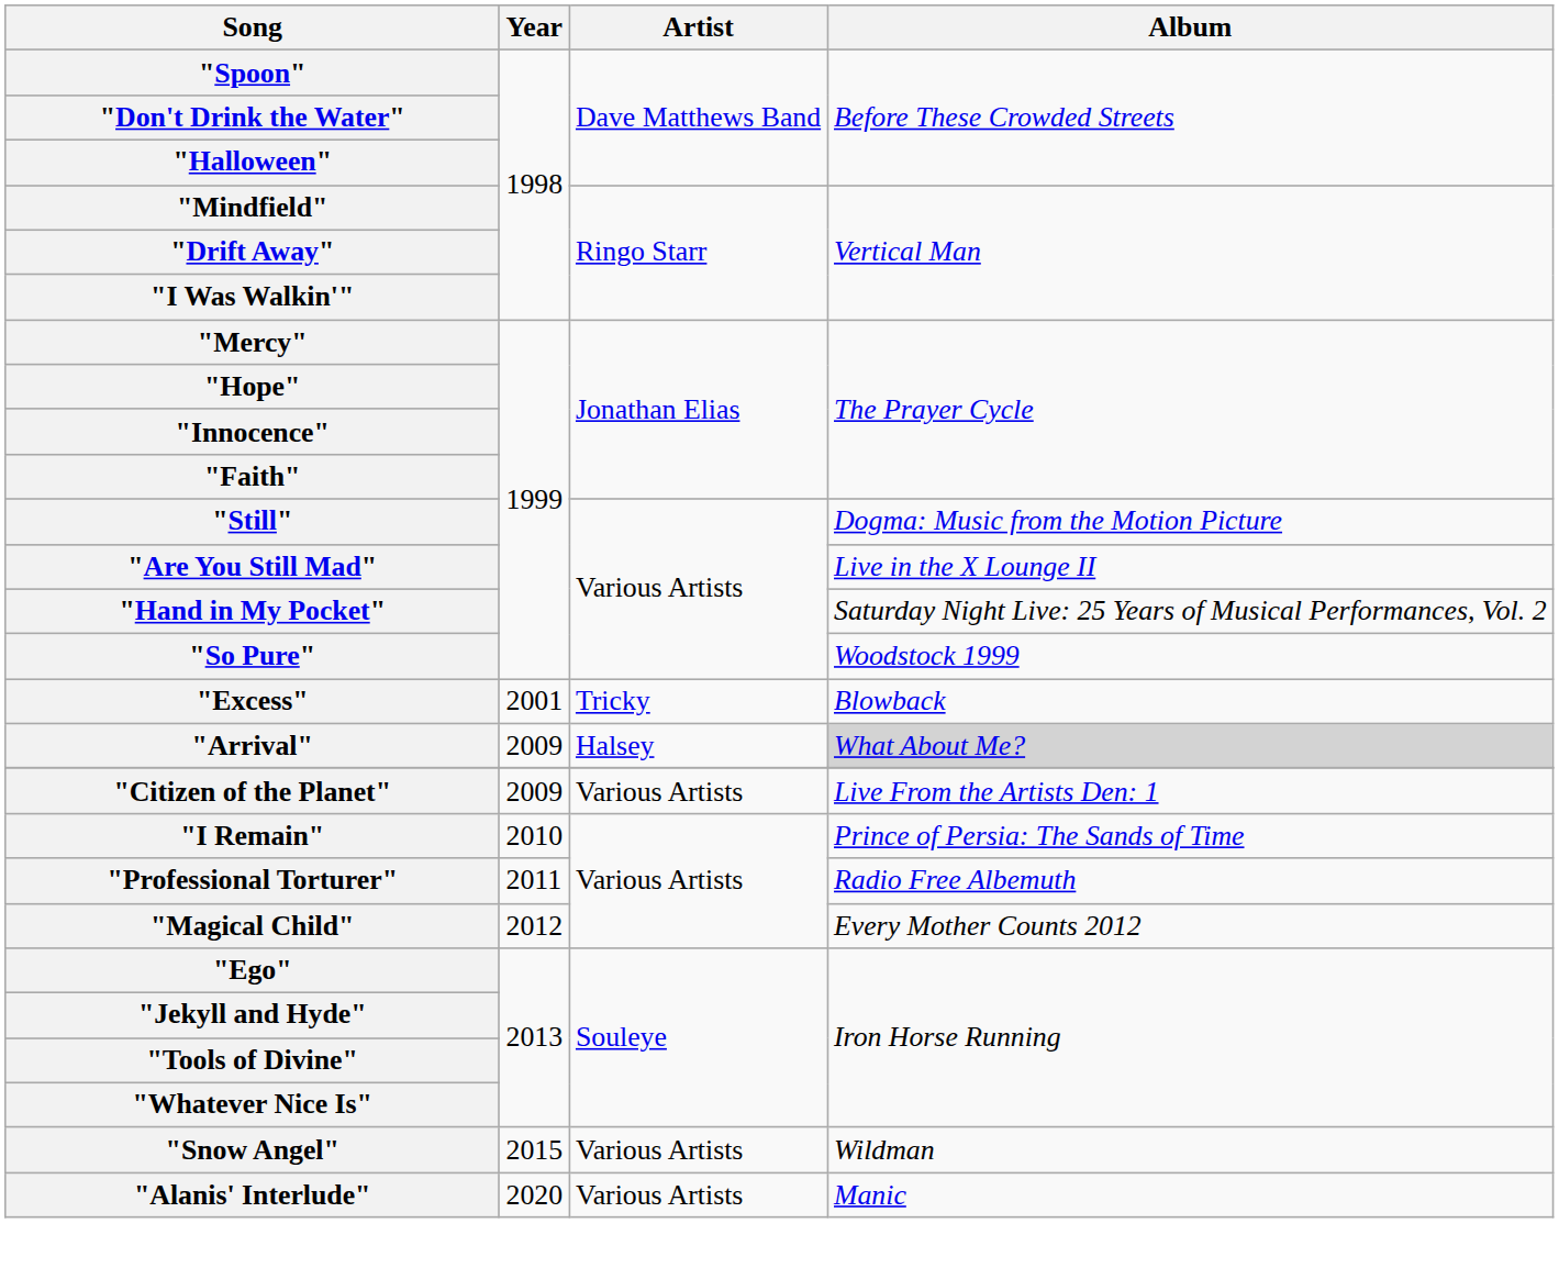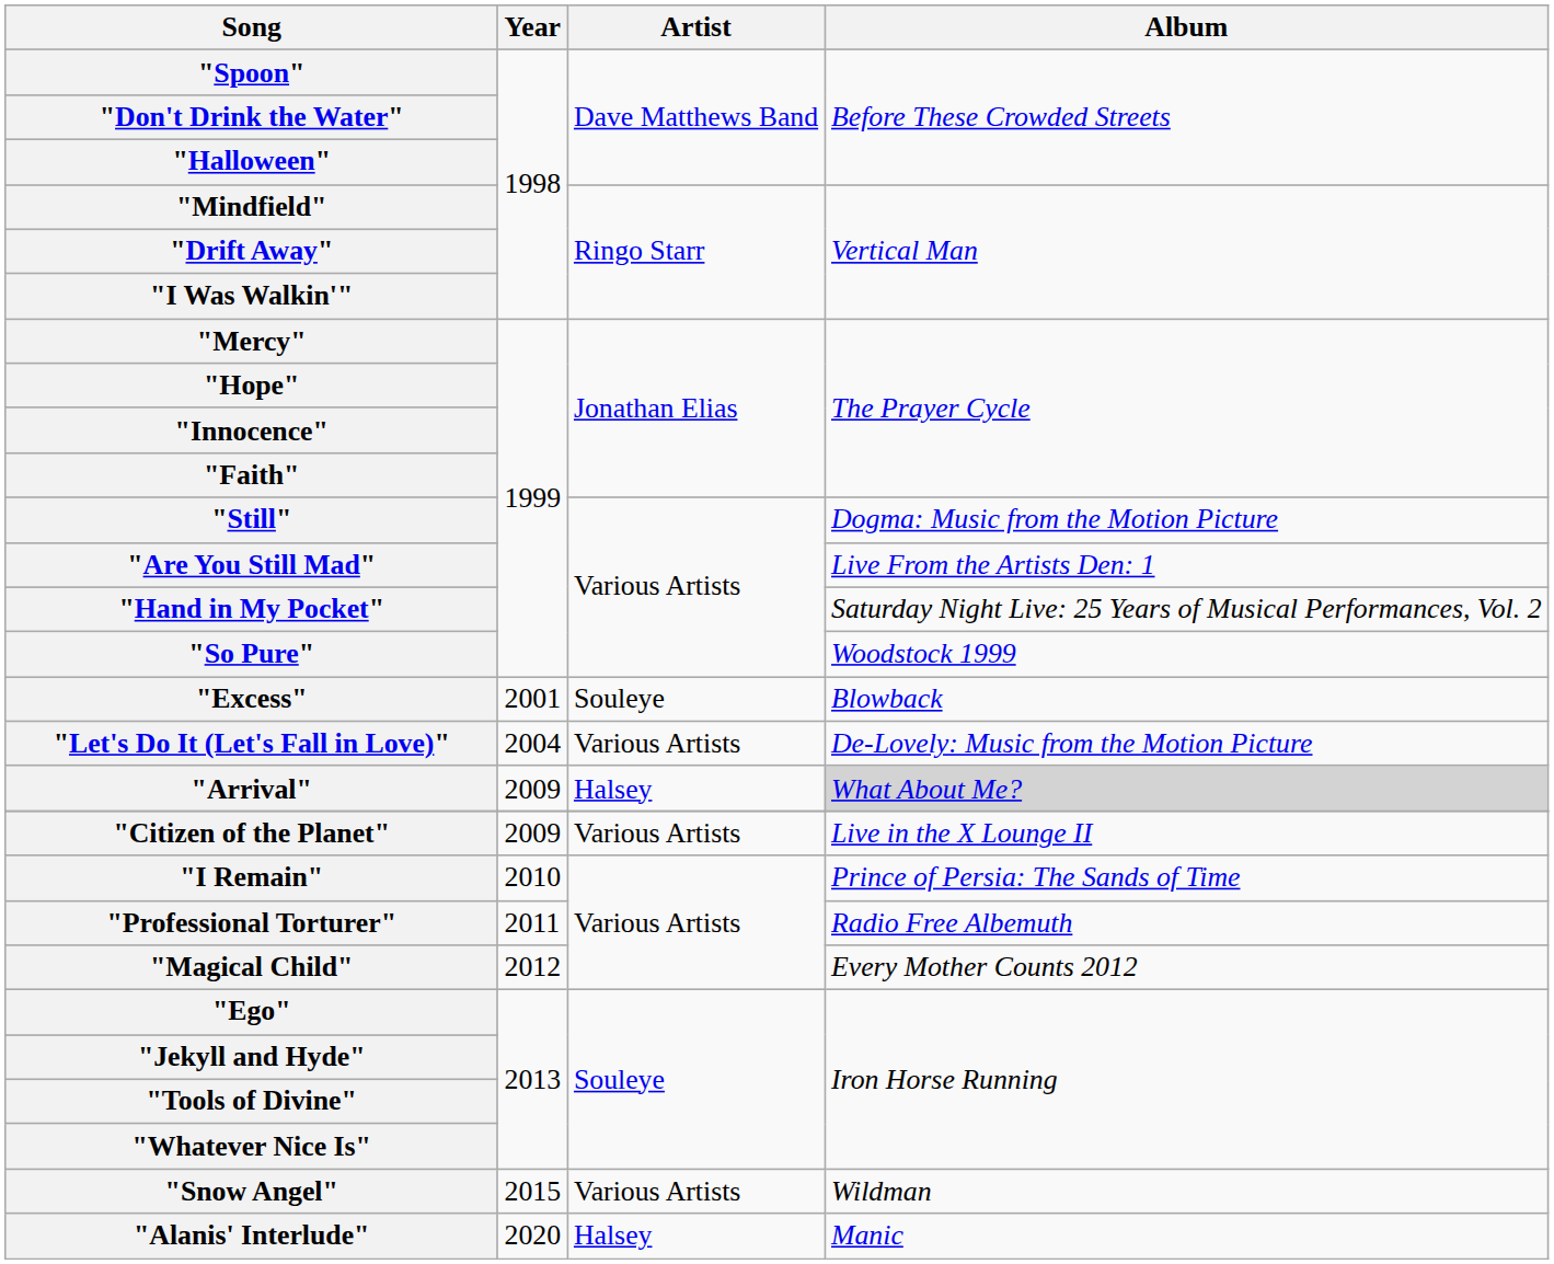"Are You Still Mad" | Album: Live in the X Lounge II -> Live From the Artists Den: 1
"Excess" | Artist: Tricky -> Souleye
+ row: "Let's Do It (Let's Fall in Love)" | 2004 | Various Artists | De-Lovely: Music from the Motion Picture
"Citizen of the Planet" | Album: Live From the Artists Den: 1 -> Live in the X Lounge II
"Alanis' Interlude" | Artist: Various Artists -> Halsey
